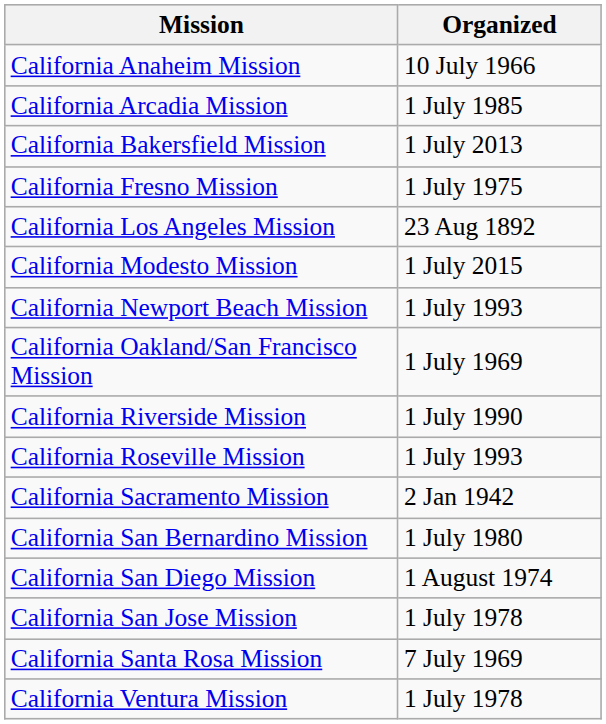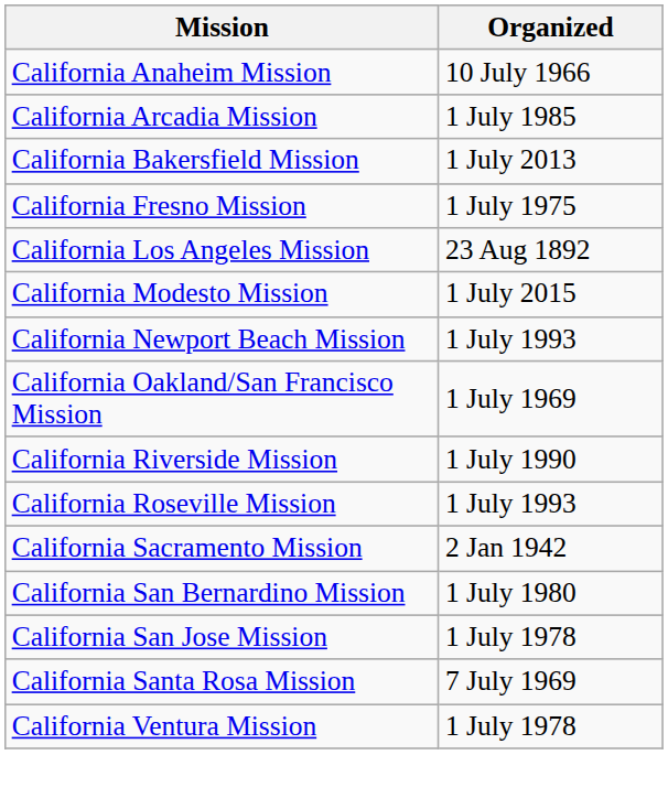- row: California San Diego Mission | 1 August 1974
